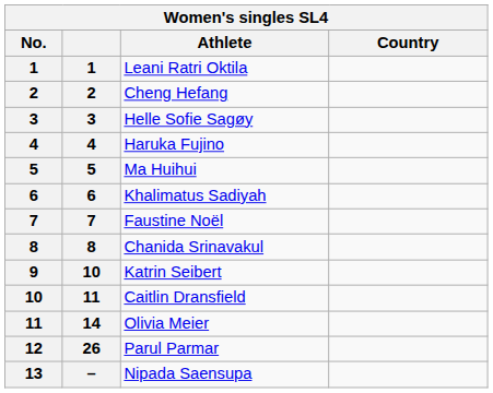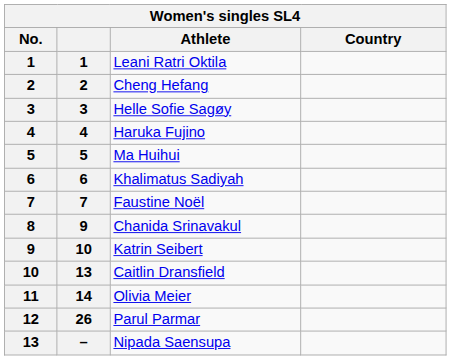Chanida Srinavakul | column 2: 8 -> 9
Caitlin Dransfield | column 2: 11 -> 13
